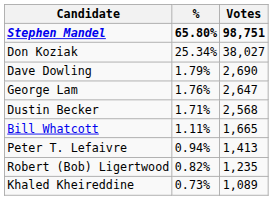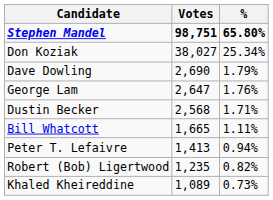columns swapped: Votes <-> %
